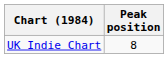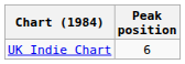UK Indie Chart | Peak position: 8 -> 6
